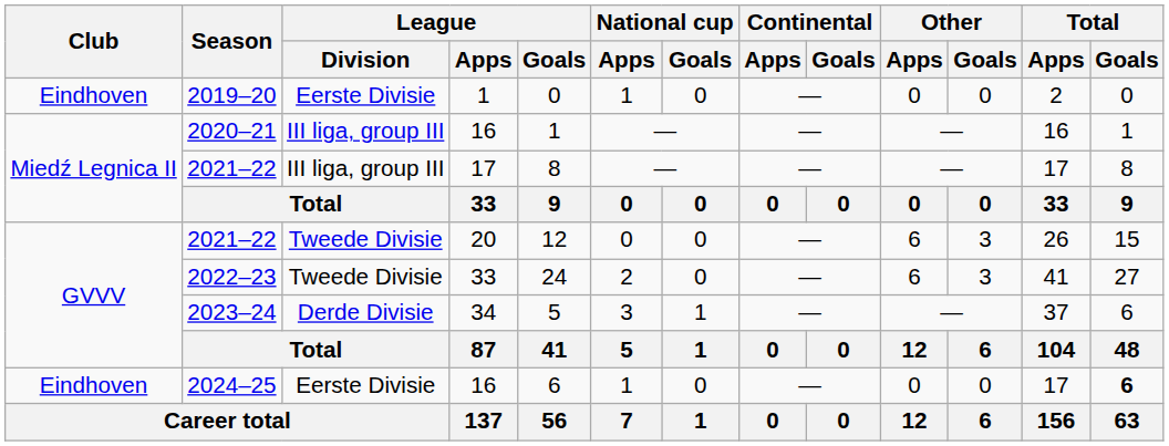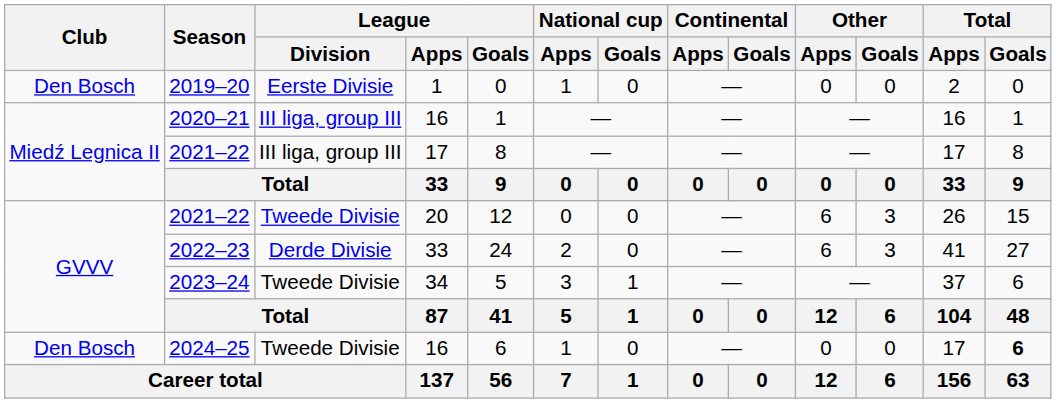2019–20 | Club: Eindhoven -> Den Bosch
2022–23 | League / Division: Tweede Divisie -> Derde Divisie
2023–24 | League / Division: Derde Divisie -> Tweede Divisie
2024–25 | Club: Eindhoven -> Den Bosch
2024–25 | League / Division: Eerste Divisie -> Tweede Divisie
